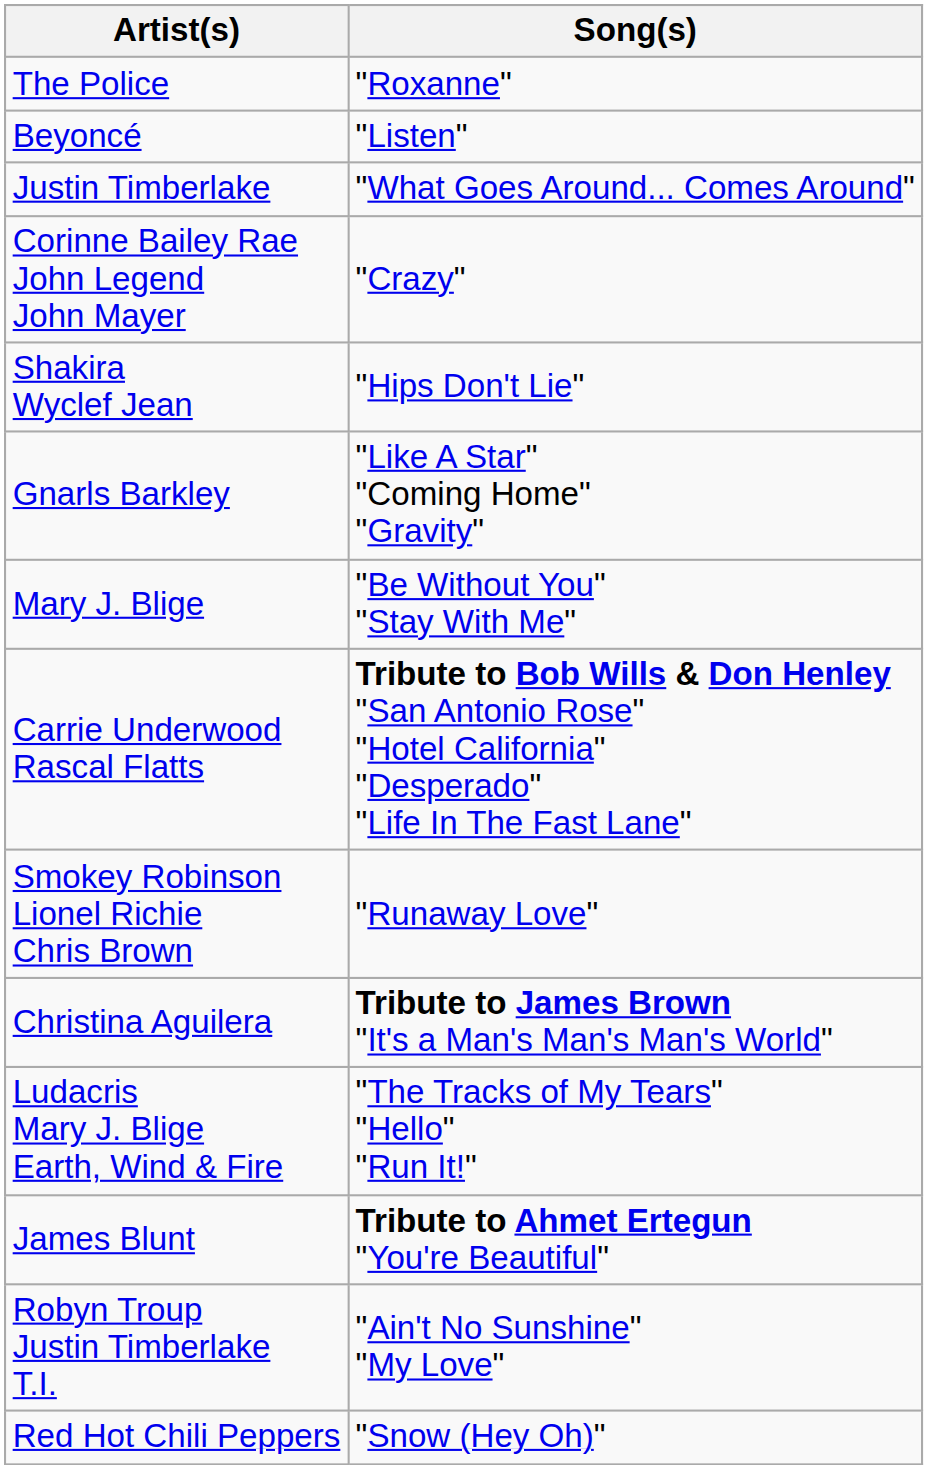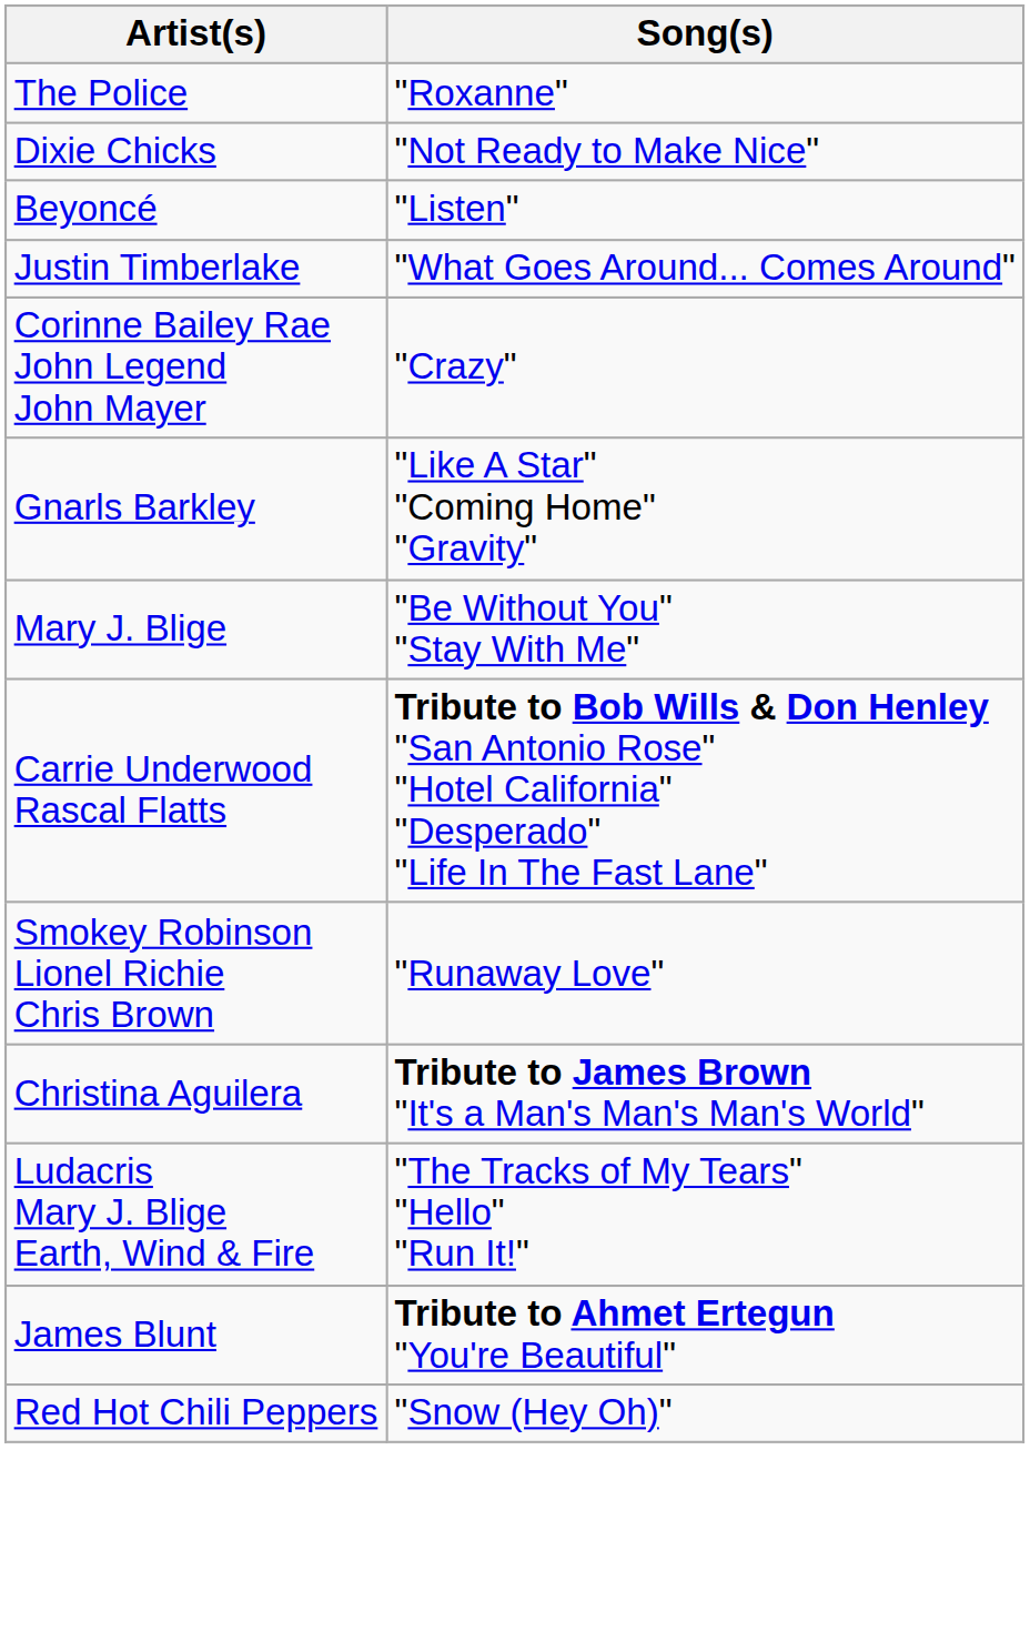+ row: Dixie Chicks | "Not Ready to Make Nice"
- row: Shakira Wyclef Jean | "Hips Don't Lie"
- row: Robyn Troup Justin Timberlake T.I. | "Ain't No Sunshine" "My Love"
